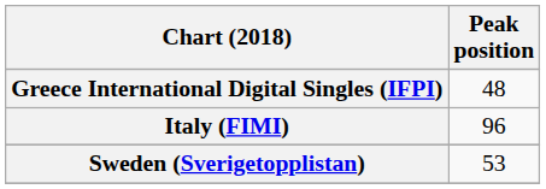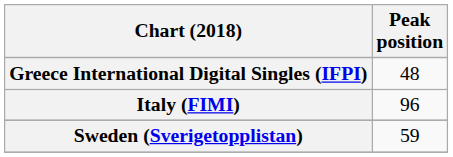Sweden (Sverigetopplistan) | Peak position: 53 -> 59
